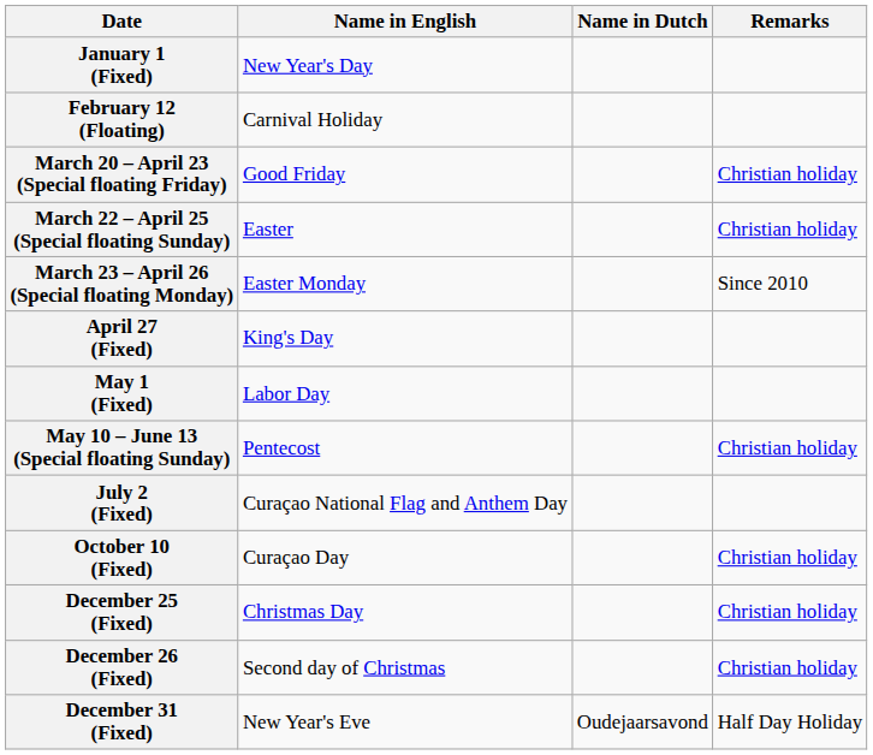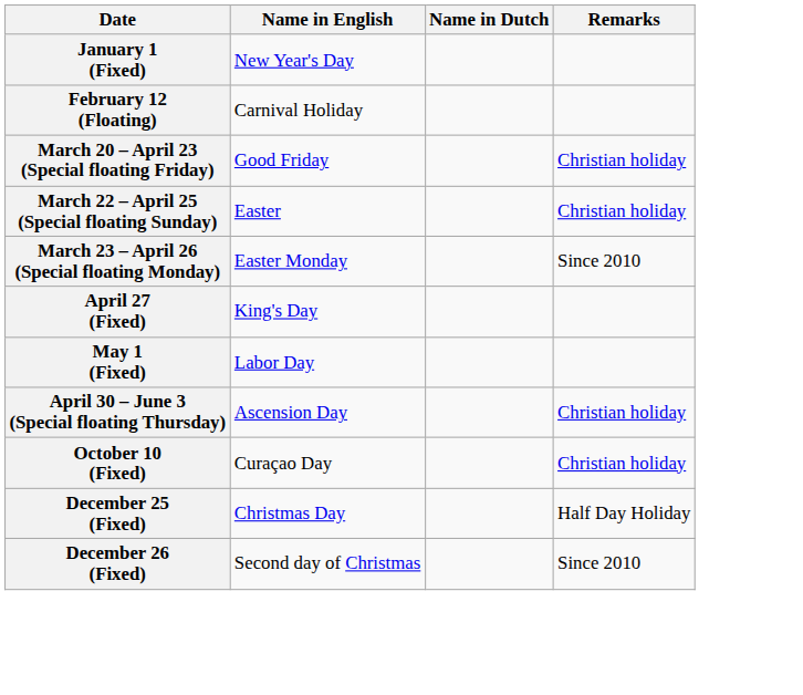+ row: April 30 – June 3 (Special floating Thursday) | Ascension Day | Christian holiday
- row: May 10 – June 13 (Special floating Sunday) | Pentecost | Christian holiday
- row: July 2 (Fixed) | Curaçao National Flag and Anthem Day
December 25 (Fixed) | Remarks: Christian holiday -> Half Day Holiday
December 26 (Fixed) | Remarks: Christian holiday -> Since 2010
- row: December 31 (Fixed) | New Year's Eve | Oudejaarsavond | Half Day Holiday
